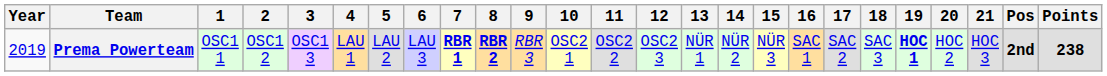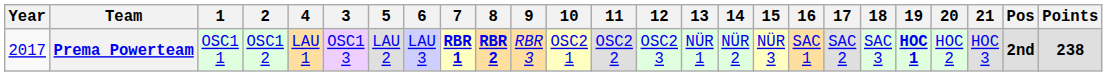columns swapped: 3 <-> 4
Prema Powerteam | Year: 2019 -> 2017
